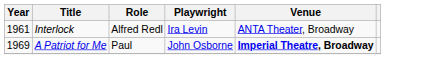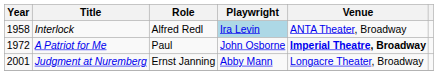Interlock | Year: 1961 -> 1958
Interlock | Playwright: no background -> lightblue background
A Patriot for Me | Year: 1969 -> 1972
+ row: 2001 | Judgment at Nuremberg | Ernst Janning | Abby Mann | Longacre Theater, Broadway
